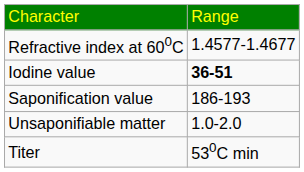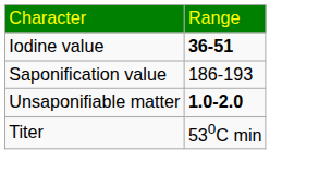- row: Refractive index at 600C | 1.4577-1.4677
Unsaponifiable matter | column 2: normal -> bold
